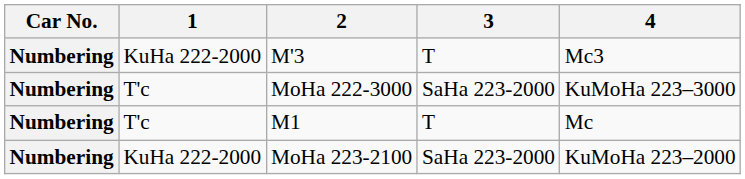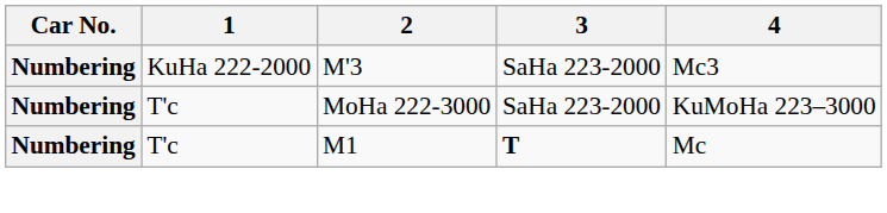M'3 | 3: T -> SaHa 223-2000
M1 | 3: normal -> bold
- row: Numbering | KuHa 222-2000 | MoHa 223-2100 | SaHa 223-2000 | KuMoHa 223–2000
